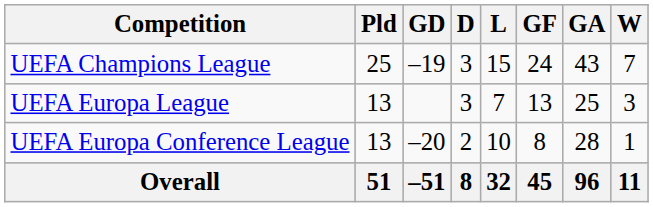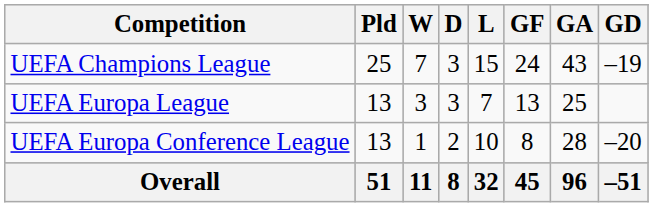columns swapped: W <-> GD
